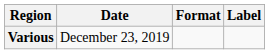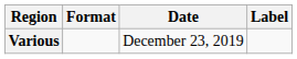columns swapped: Date <-> Format
